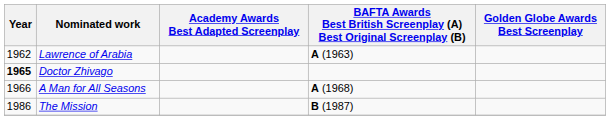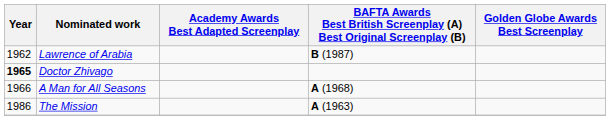Lawrence of Arabia | column 4: A (1963) -> B (1987)
The Mission | column 4: B (1987) -> A (1963)
